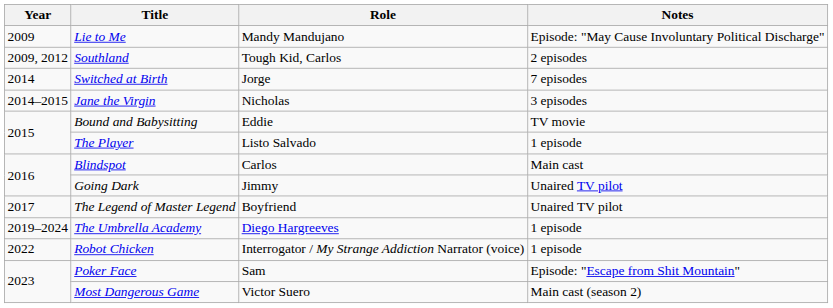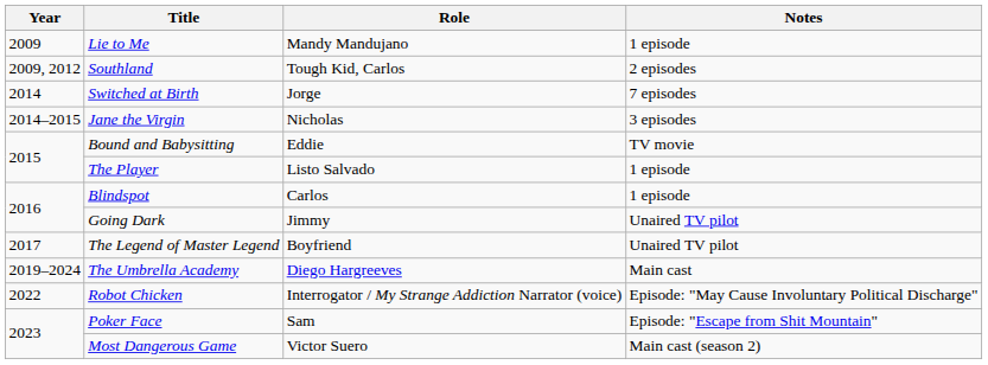Lie to Me | Notes: Episode: "May Cause Involuntary Political Discharge" -> 1 episode
Blindspot | Notes: Main cast -> 1 episode
The Umbrella Academy | Notes: 1 episode -> Main cast
Robot Chicken | Notes: 1 episode -> Episode: "May Cause Involuntary Political Discharge"
